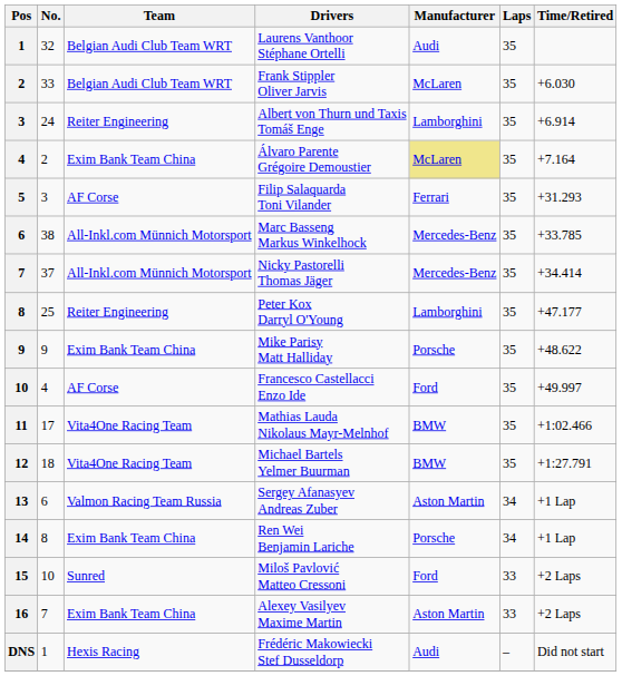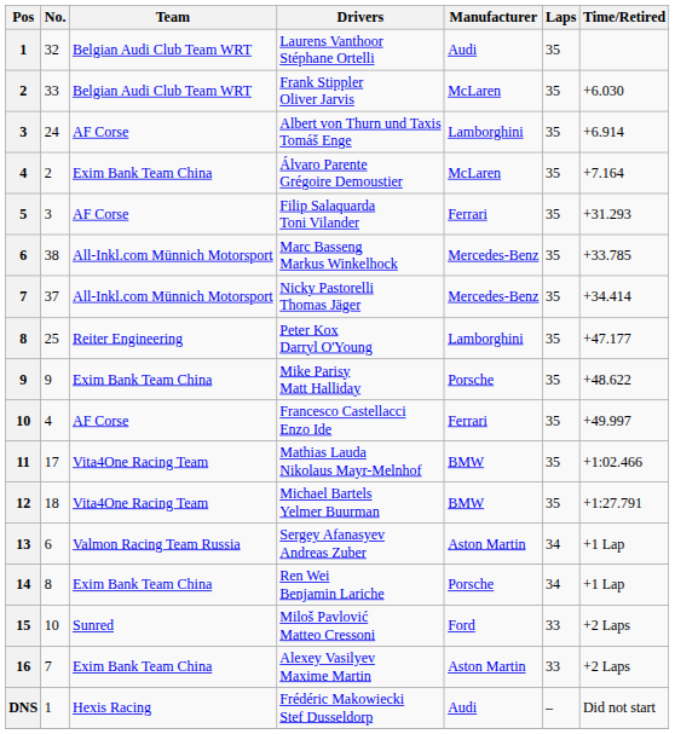Albert von Thurn und Taxis Tomáš Enge | Team: Reiter Engineering -> AF Corse
Álvaro Parente Grégoire Demoustier | Manufacturer: khaki background -> no background
Francesco Castellacci Enzo Ide | Manufacturer: Ford -> Ferrari
